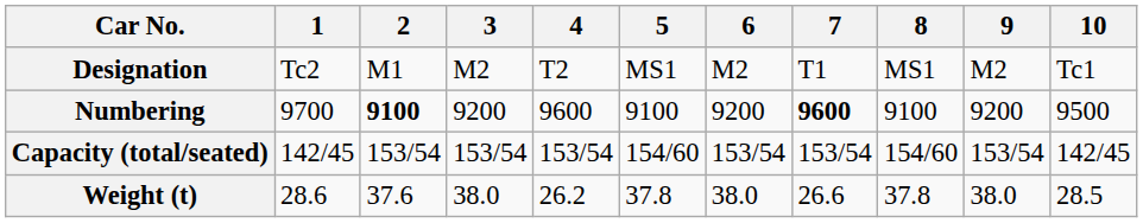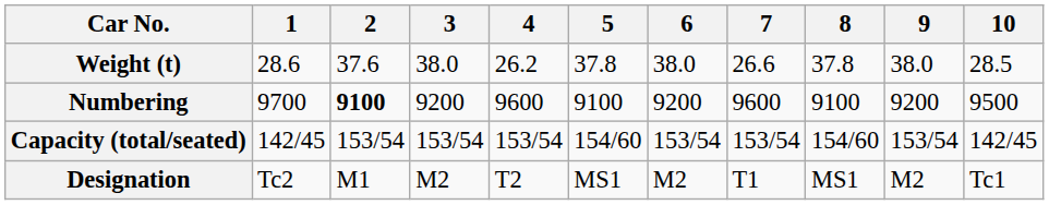rows swapped: Designation <-> Weight (t)
Numbering | 7: bold -> normal
